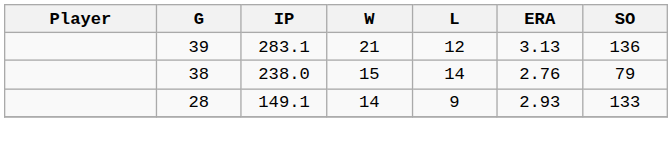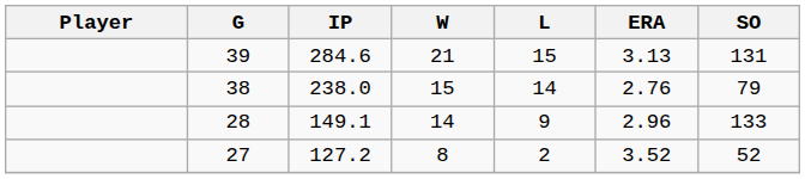39 | IP: 283.1 -> 284.6
39 | L: 12 -> 15
39 | SO: 136 -> 131
28 | ERA: 2.93 -> 2.96
+ row: 27 | 127.2 | 8 | 2 | 3.52 | 52
